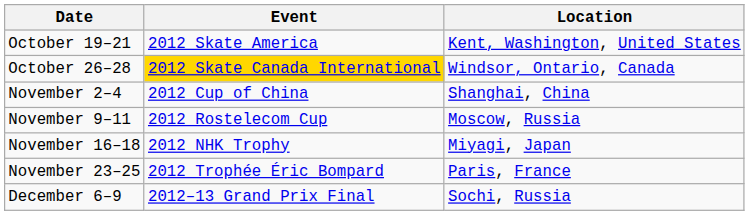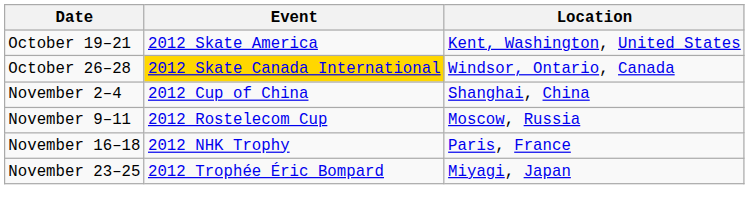November 16–18 | Location: Miyagi, Japan -> Paris, France
November 23–25 | Location: Paris, France -> Miyagi, Japan
- row: December 6–9 | 2012–13 Grand Prix Final | Sochi, Russia
